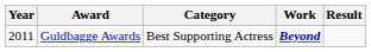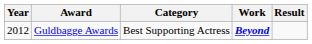Guldbagge Awards | Year: 2011 -> 2012
